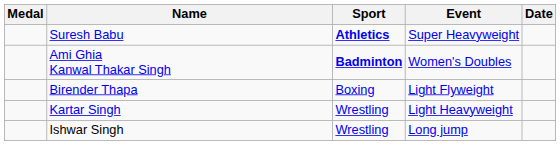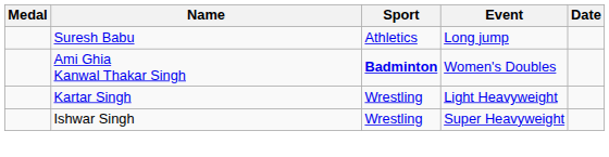Suresh Babu | Sport: bold -> normal
Suresh Babu | Event: Super Heavyweight -> Long jump
- row: Birender Thapa | Boxing | Light Flyweight
Ishwar Singh | Event: Long jump -> Super Heavyweight
